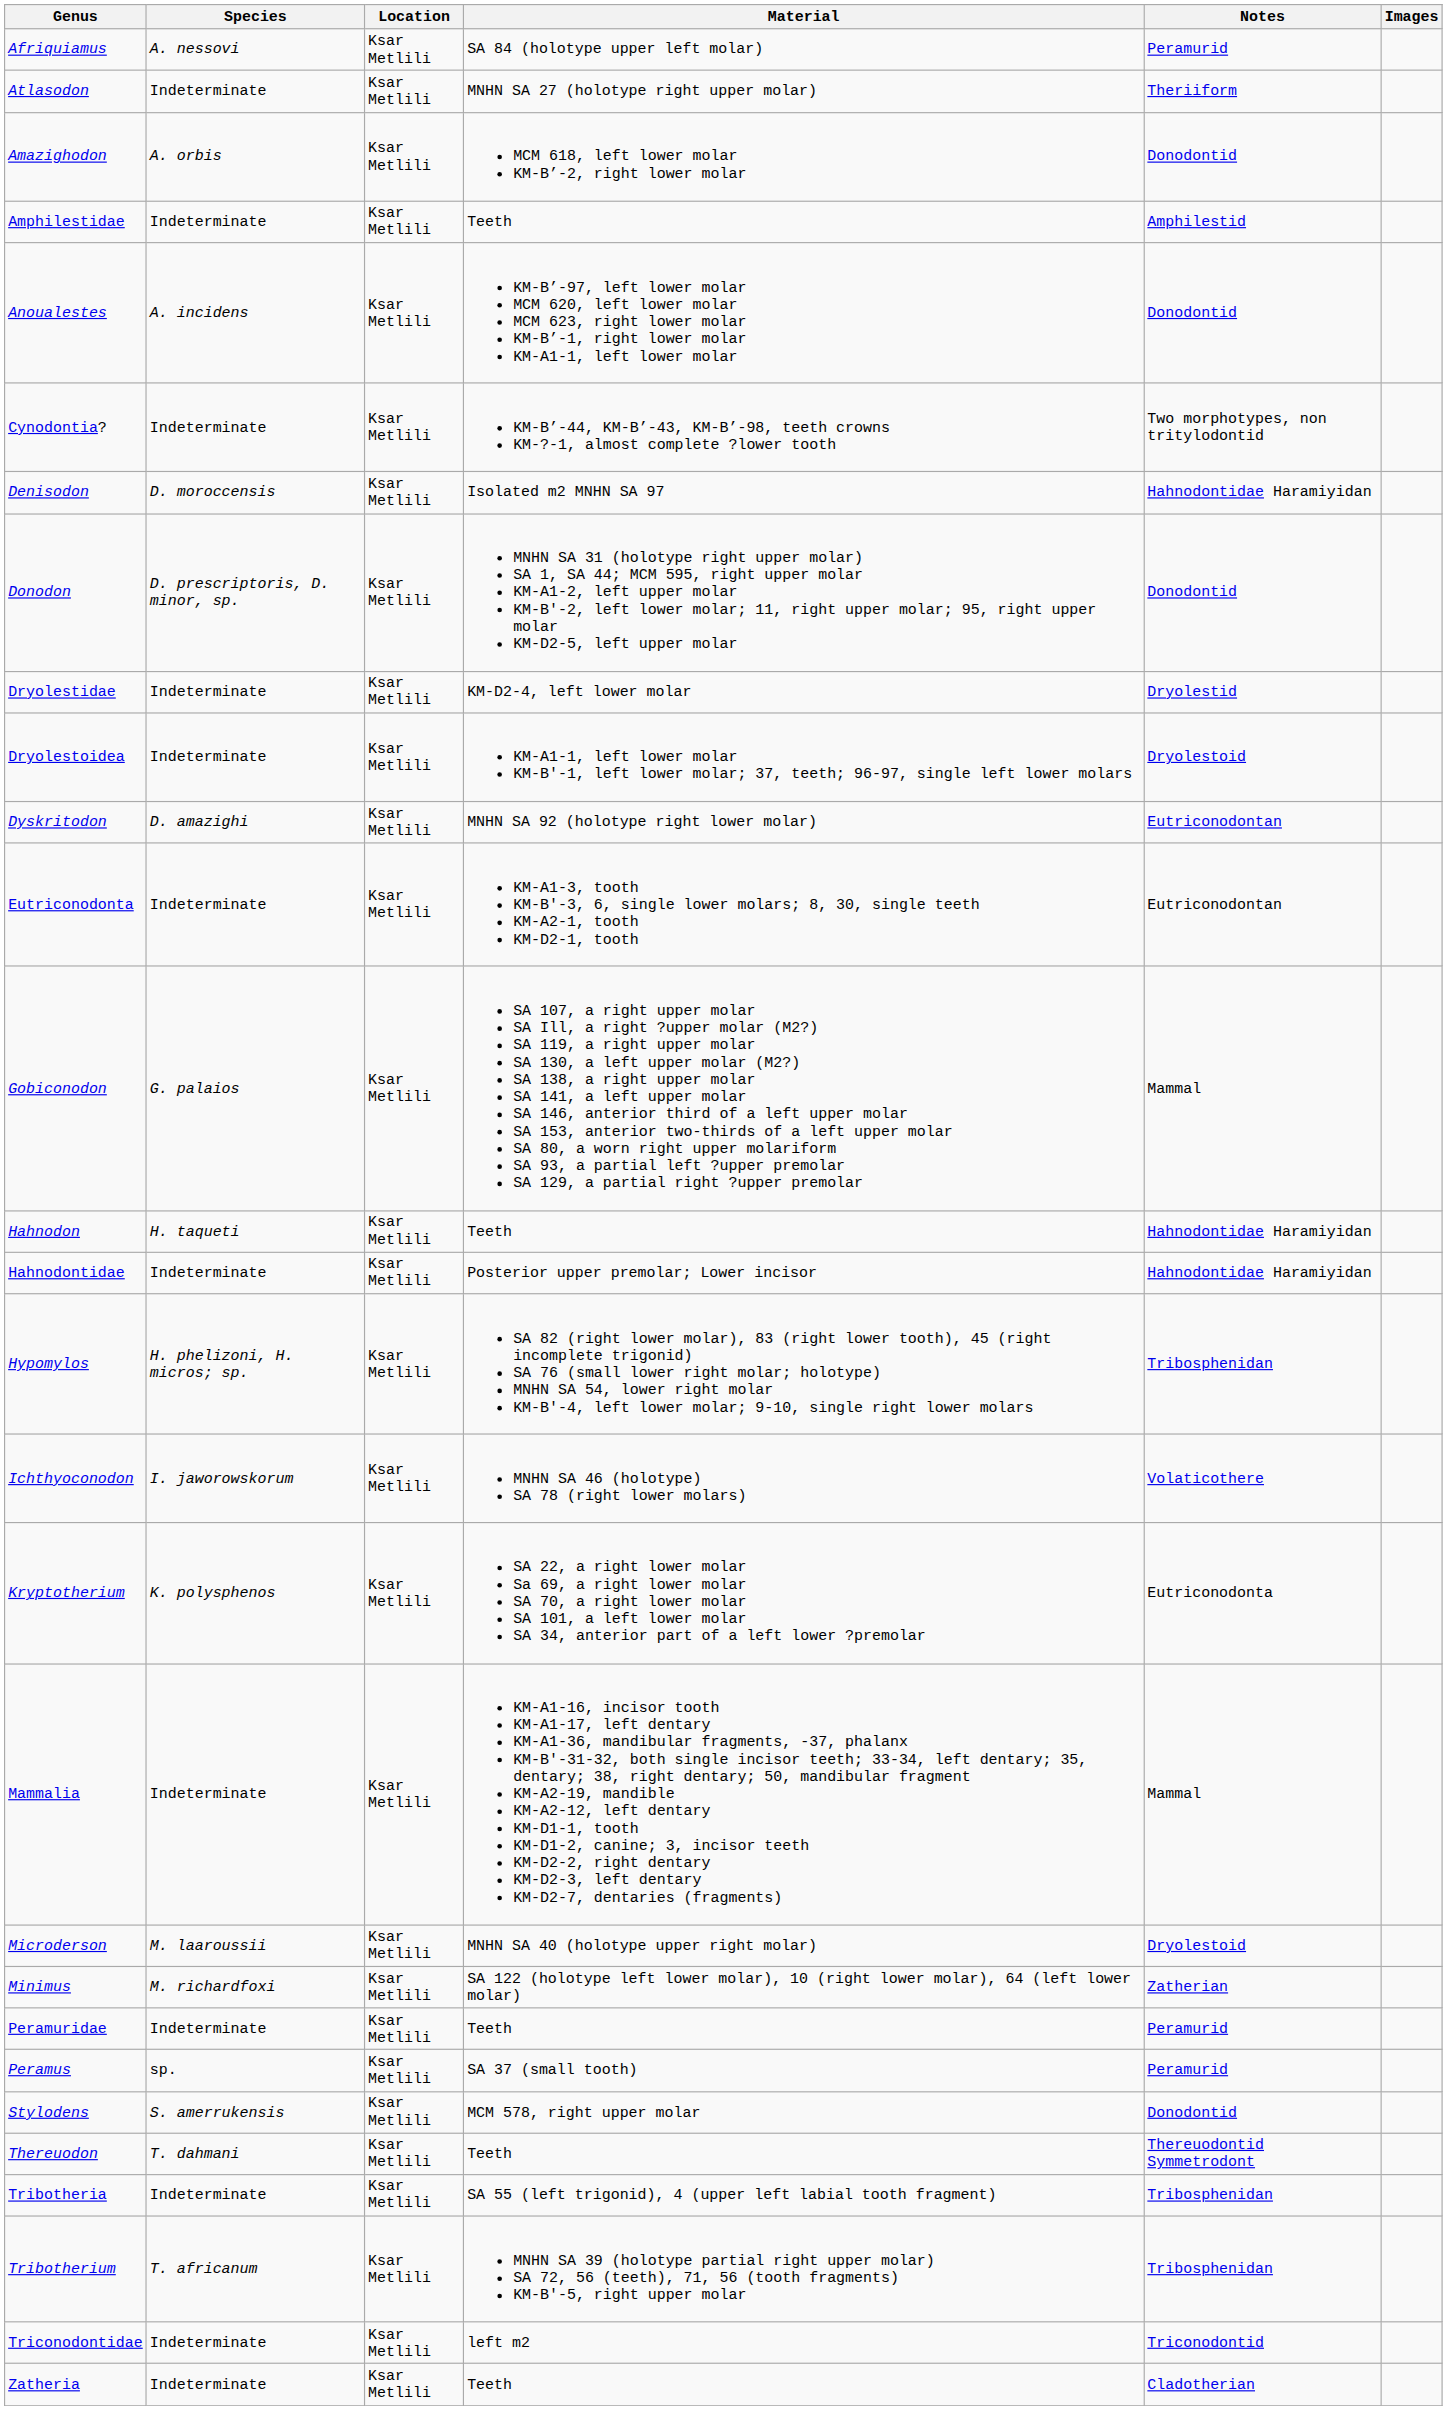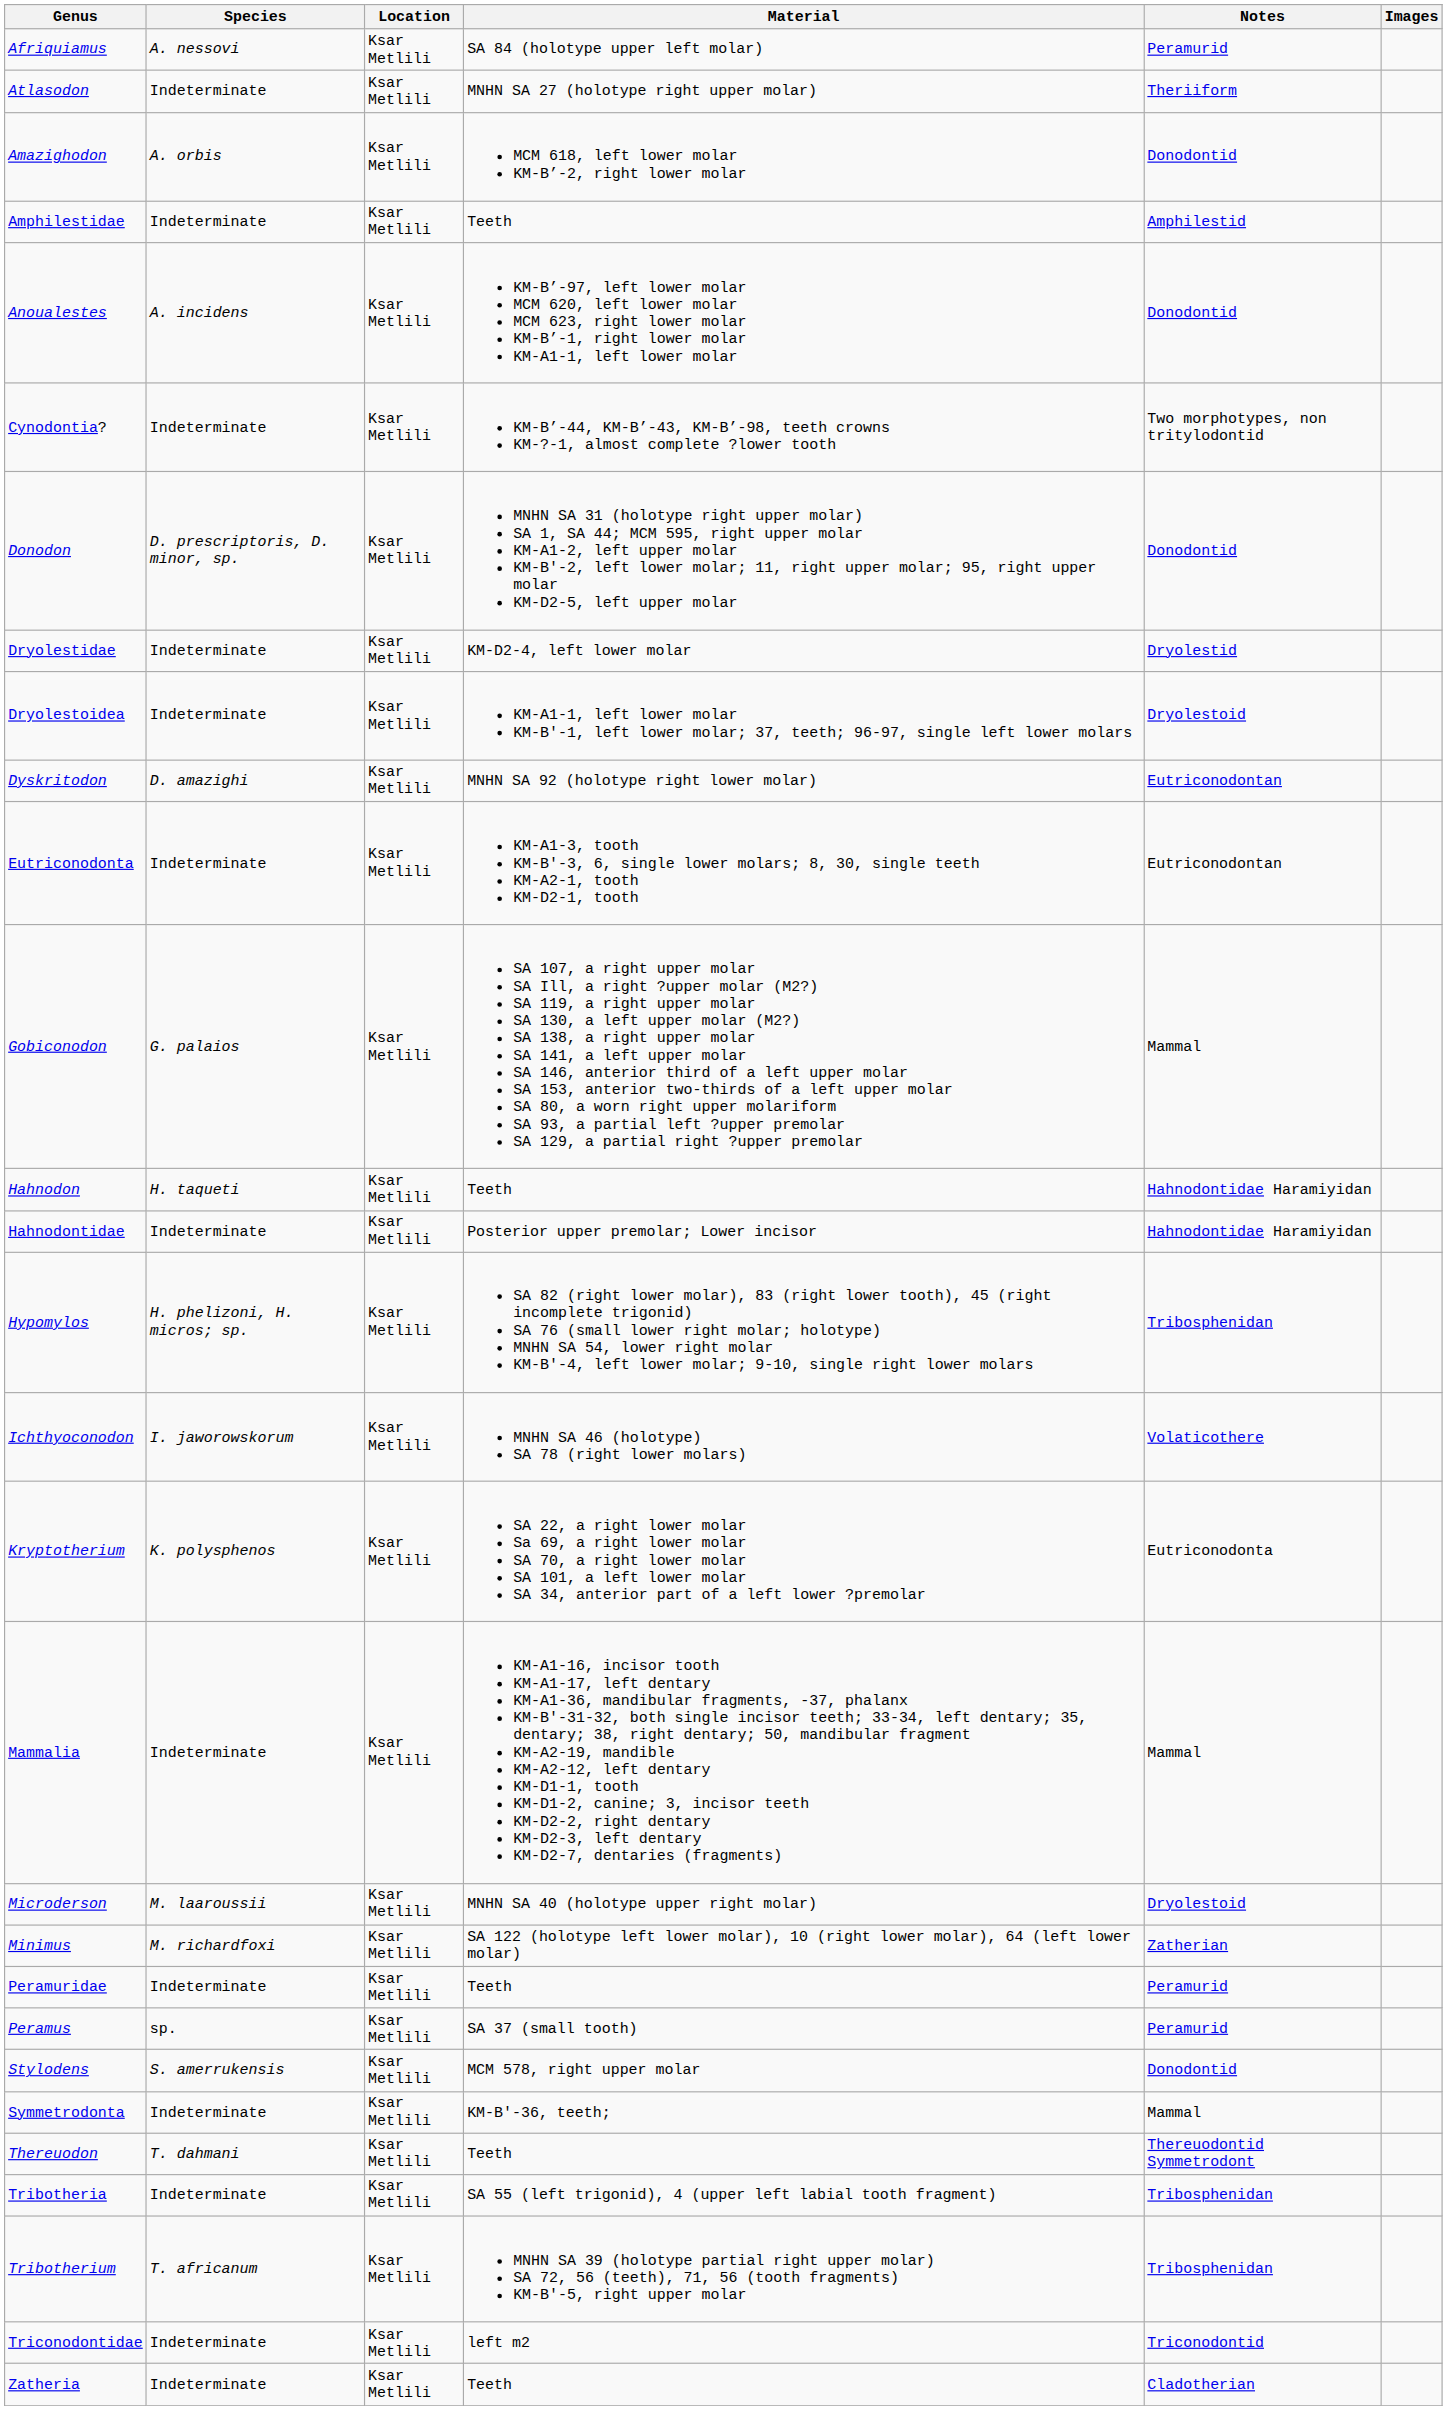- row: Denisodon | D. moroccensis | Ksar Metlili | Isolated m2 MNHN SA 97 | Hahnodontidae Haramiyidan
+ row: Symmetrodonta | Indeterminate | Ksar Metlili | KM-B'-36, teeth; | Mammal
